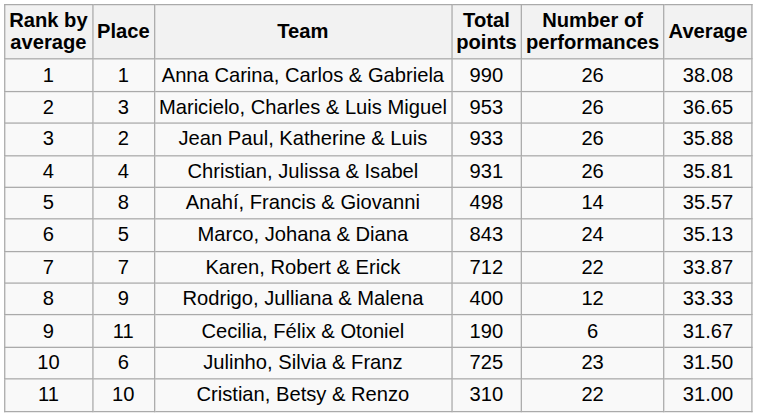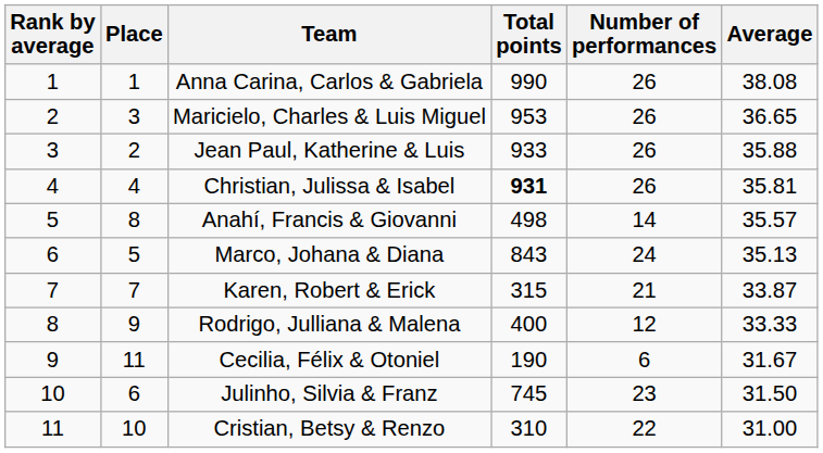Christian, Julissa & Isabel | Total points: normal -> bold
Karen, Robert & Erick | Total points: 712 -> 315
Karen, Robert & Erick | Number of performances: 22 -> 21
Julinho, Silvia & Franz | Total points: 725 -> 745
